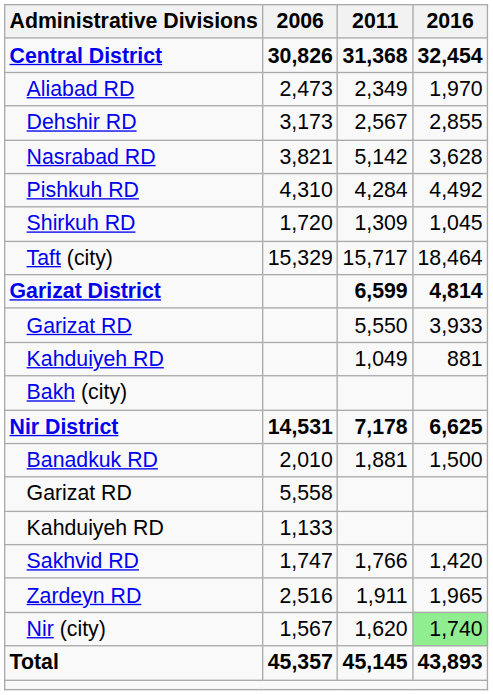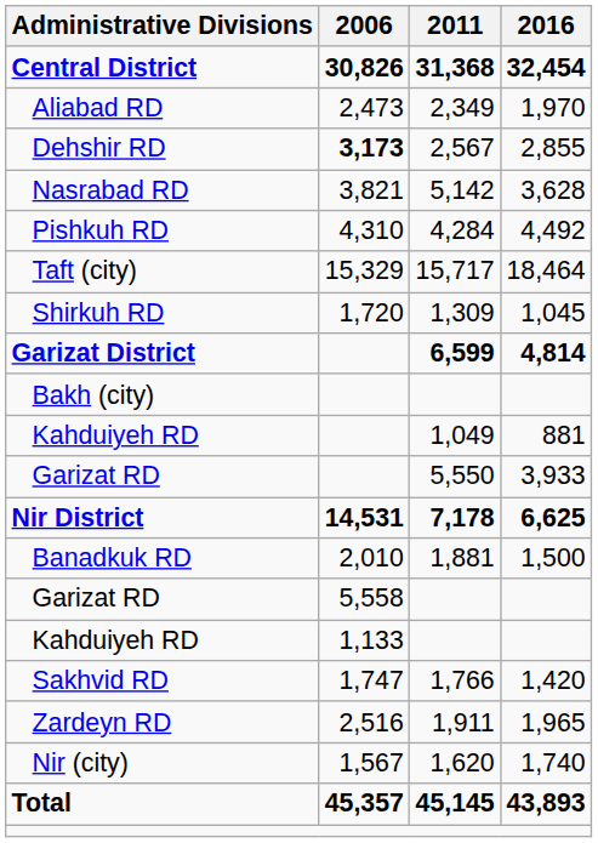Dehshir RD | 2006: normal -> bold
rows swapped: Shirkuh RD <-> Taft (city)
rows swapped: Garizat RD / 5,550 <-> Bakh (city)
Nir (city) | 2016: lightgreen background -> no background
